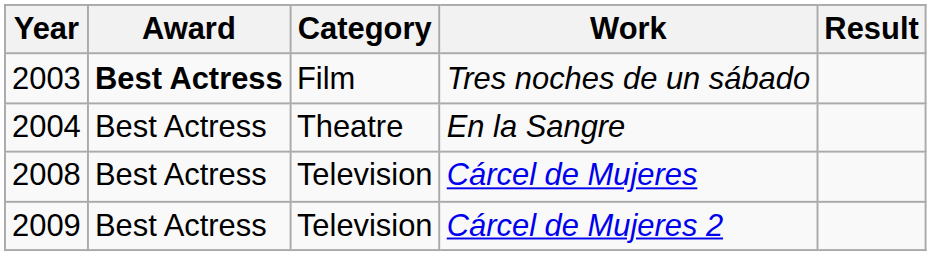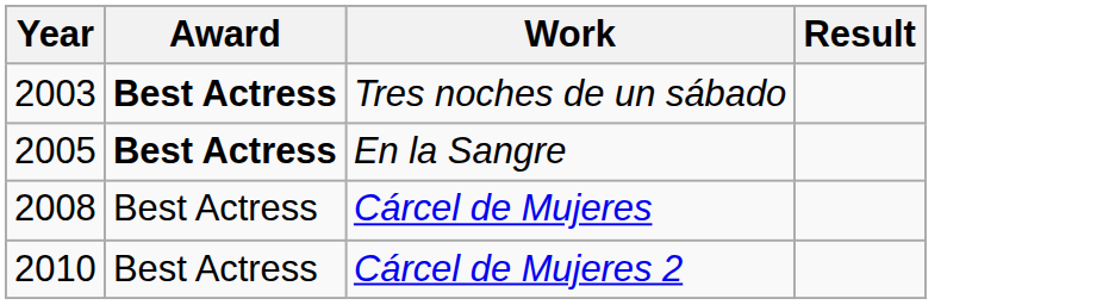- column: Category | Film | Theatre | Television | Television
En la Sangre | Year: 2004 -> 2005
En la Sangre | Award: normal -> bold
Cárcel de Mujeres 2 | Year: 2009 -> 2010
